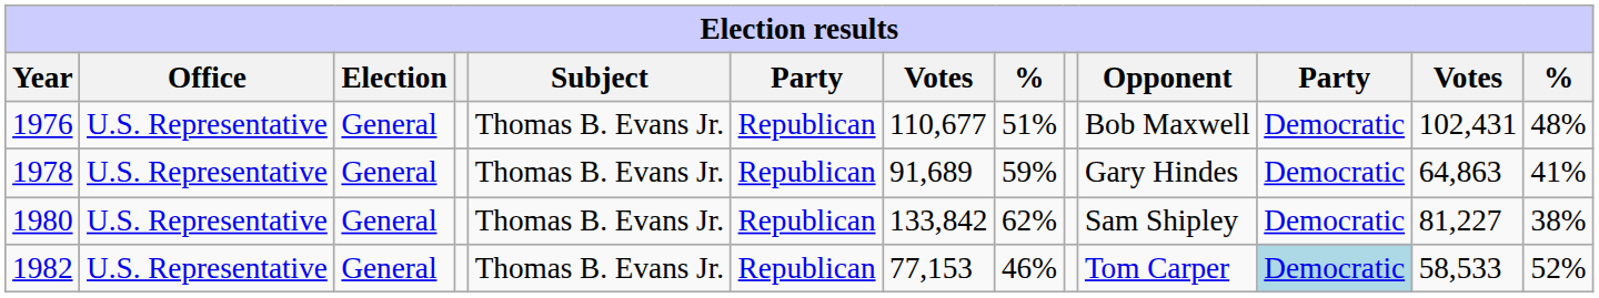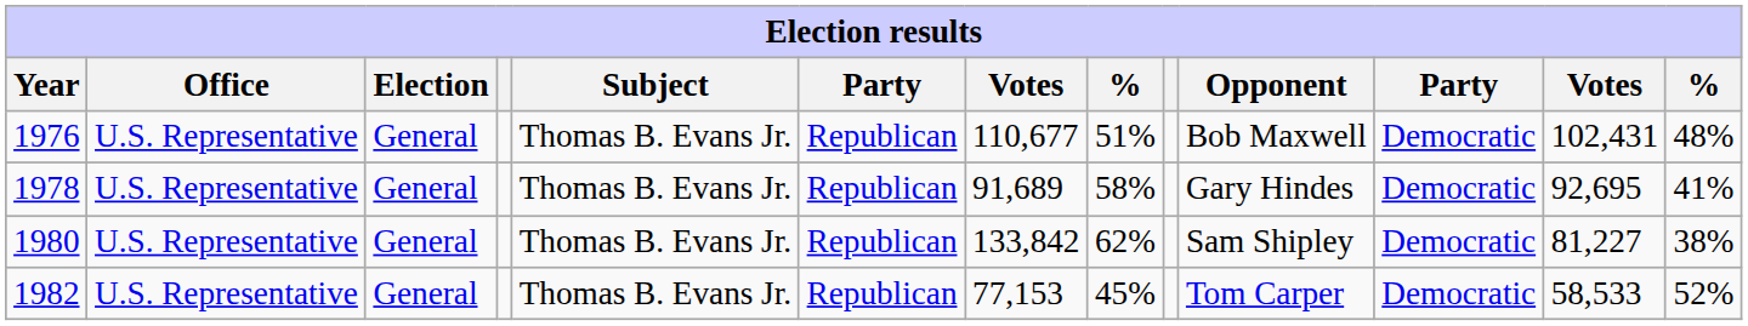1978 | column 8: 59% -> 58%
1978 | column 12: 64,863 -> 92,695
1982 | column 8: 46% -> 45%
1982 | column 11: lightblue background -> no background
